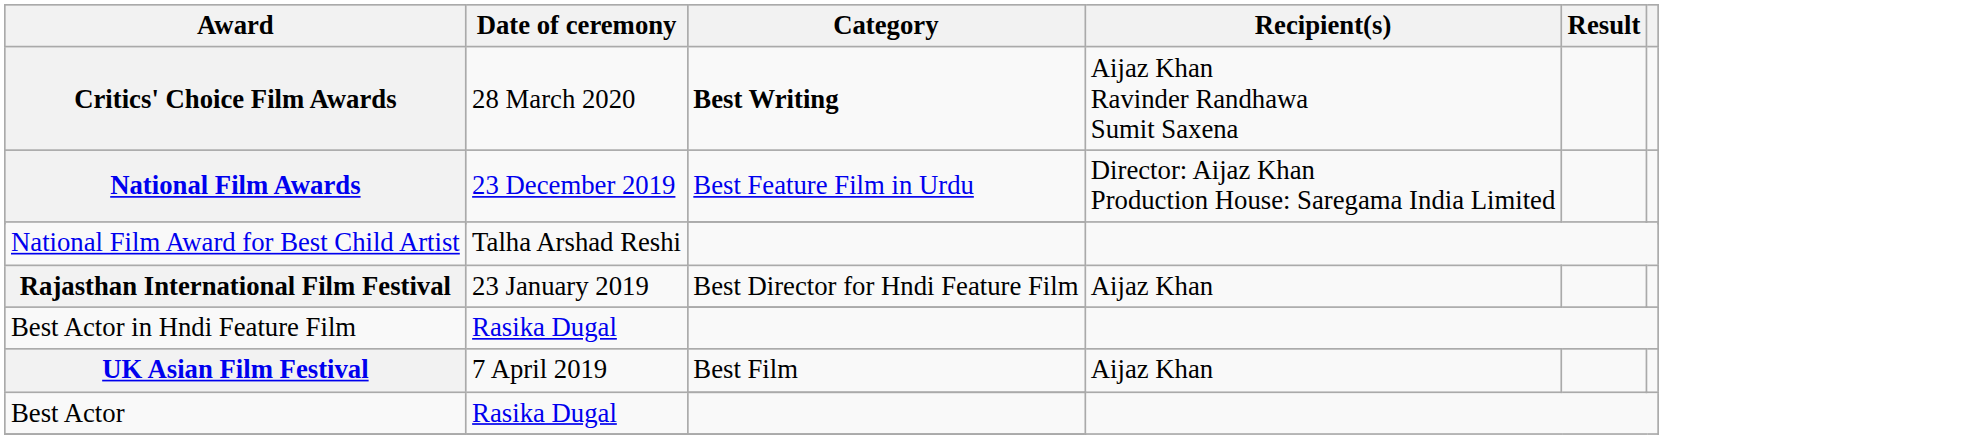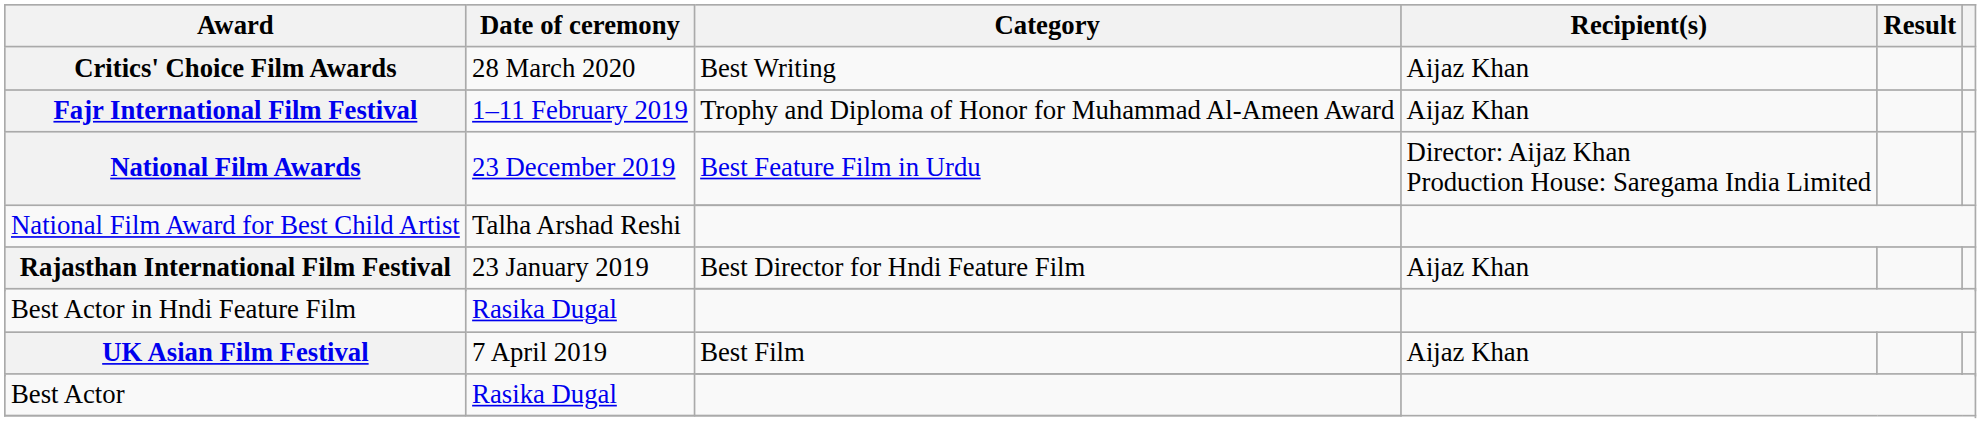Critics' Choice Film Awards | Category: bold -> normal
Critics' Choice Film Awards | Recipient(s): Aijaz Khan Ravinder Randhawa Sumit Saxena -> Aijaz Khan
+ row: Fajr International Film Festival | 1–11 February 2019 | Trophy and Diploma of Honor for Muhammad Al-Ameen Award | Aijaz Khan
